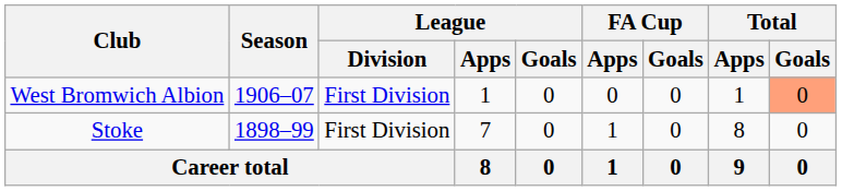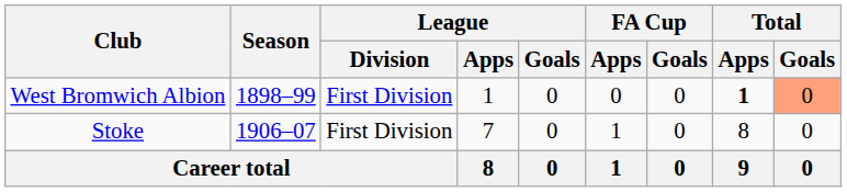West Bromwich Albion | Season: 1906–07 -> 1898–99
West Bromwich Albion | Total / Apps: normal -> bold
Stoke | Season: 1898–99 -> 1906–07
